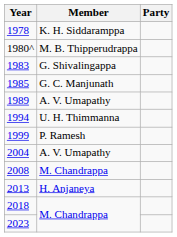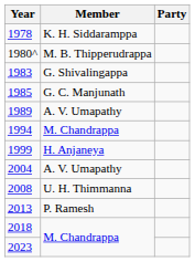1994 | Member: U. H. Thimmanna -> M. Chandrappa
1999 | Member: P. Ramesh -> H. Anjaneya
2008 | Member: M. Chandrappa -> U. H. Thimmanna
2013 | Member: H. Anjaneya -> P. Ramesh
